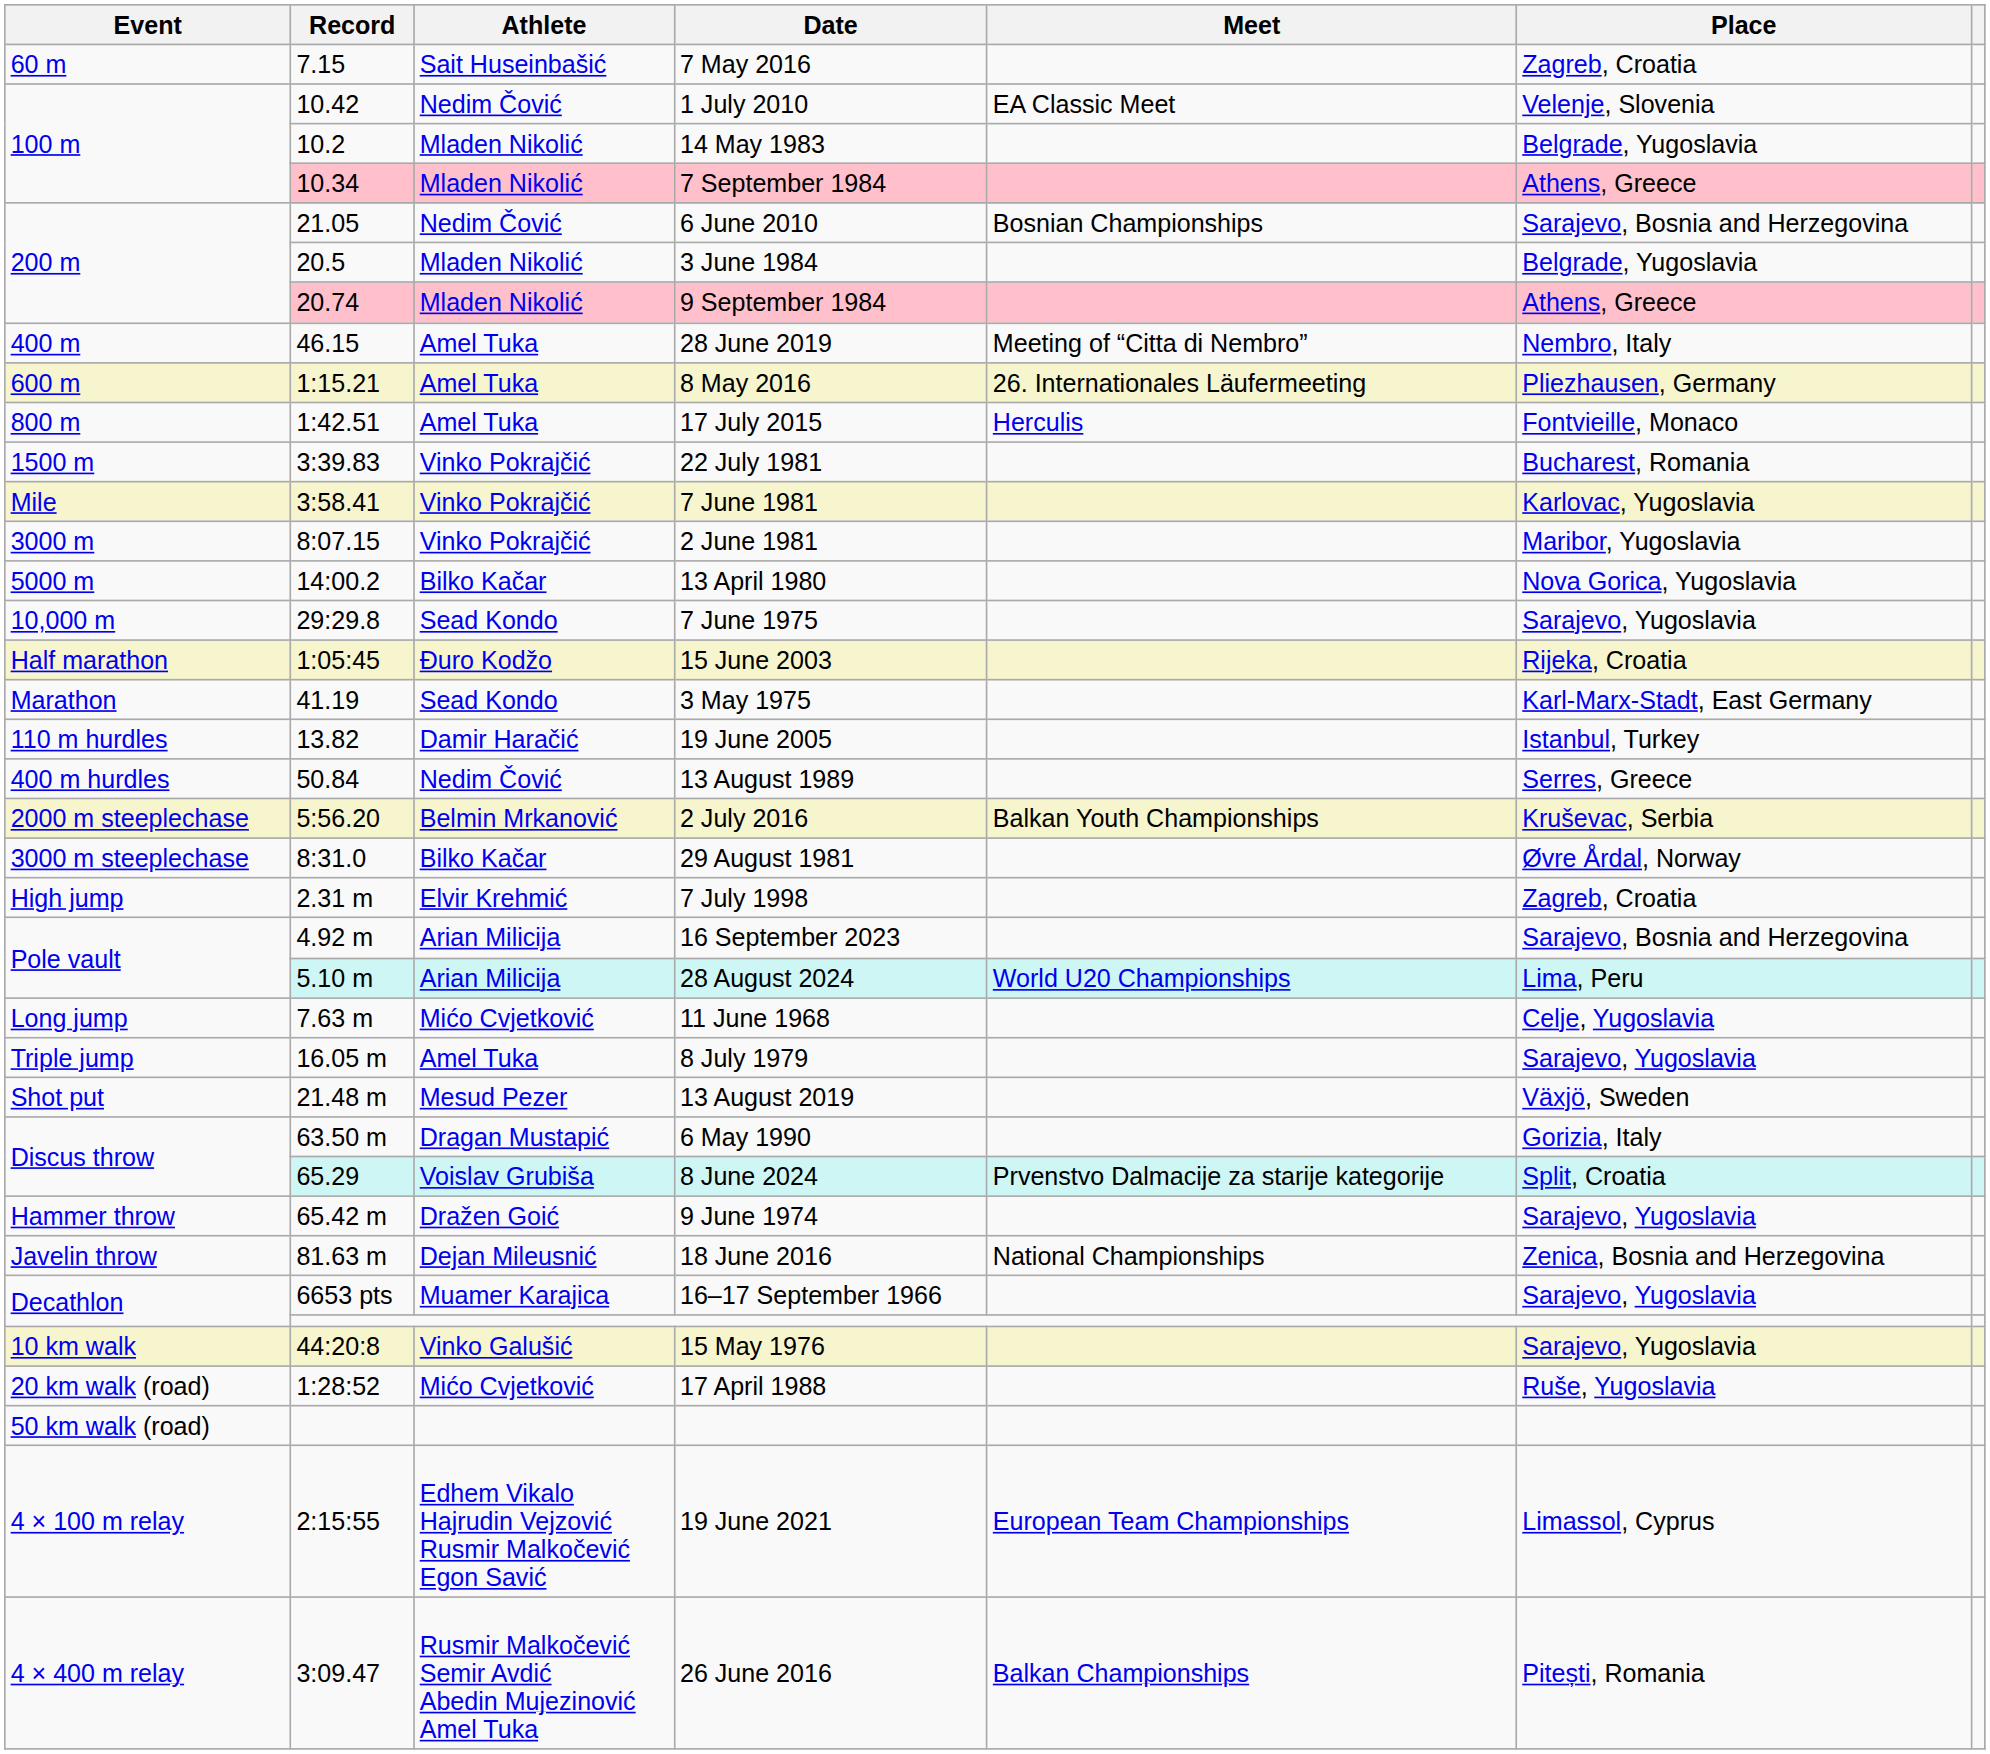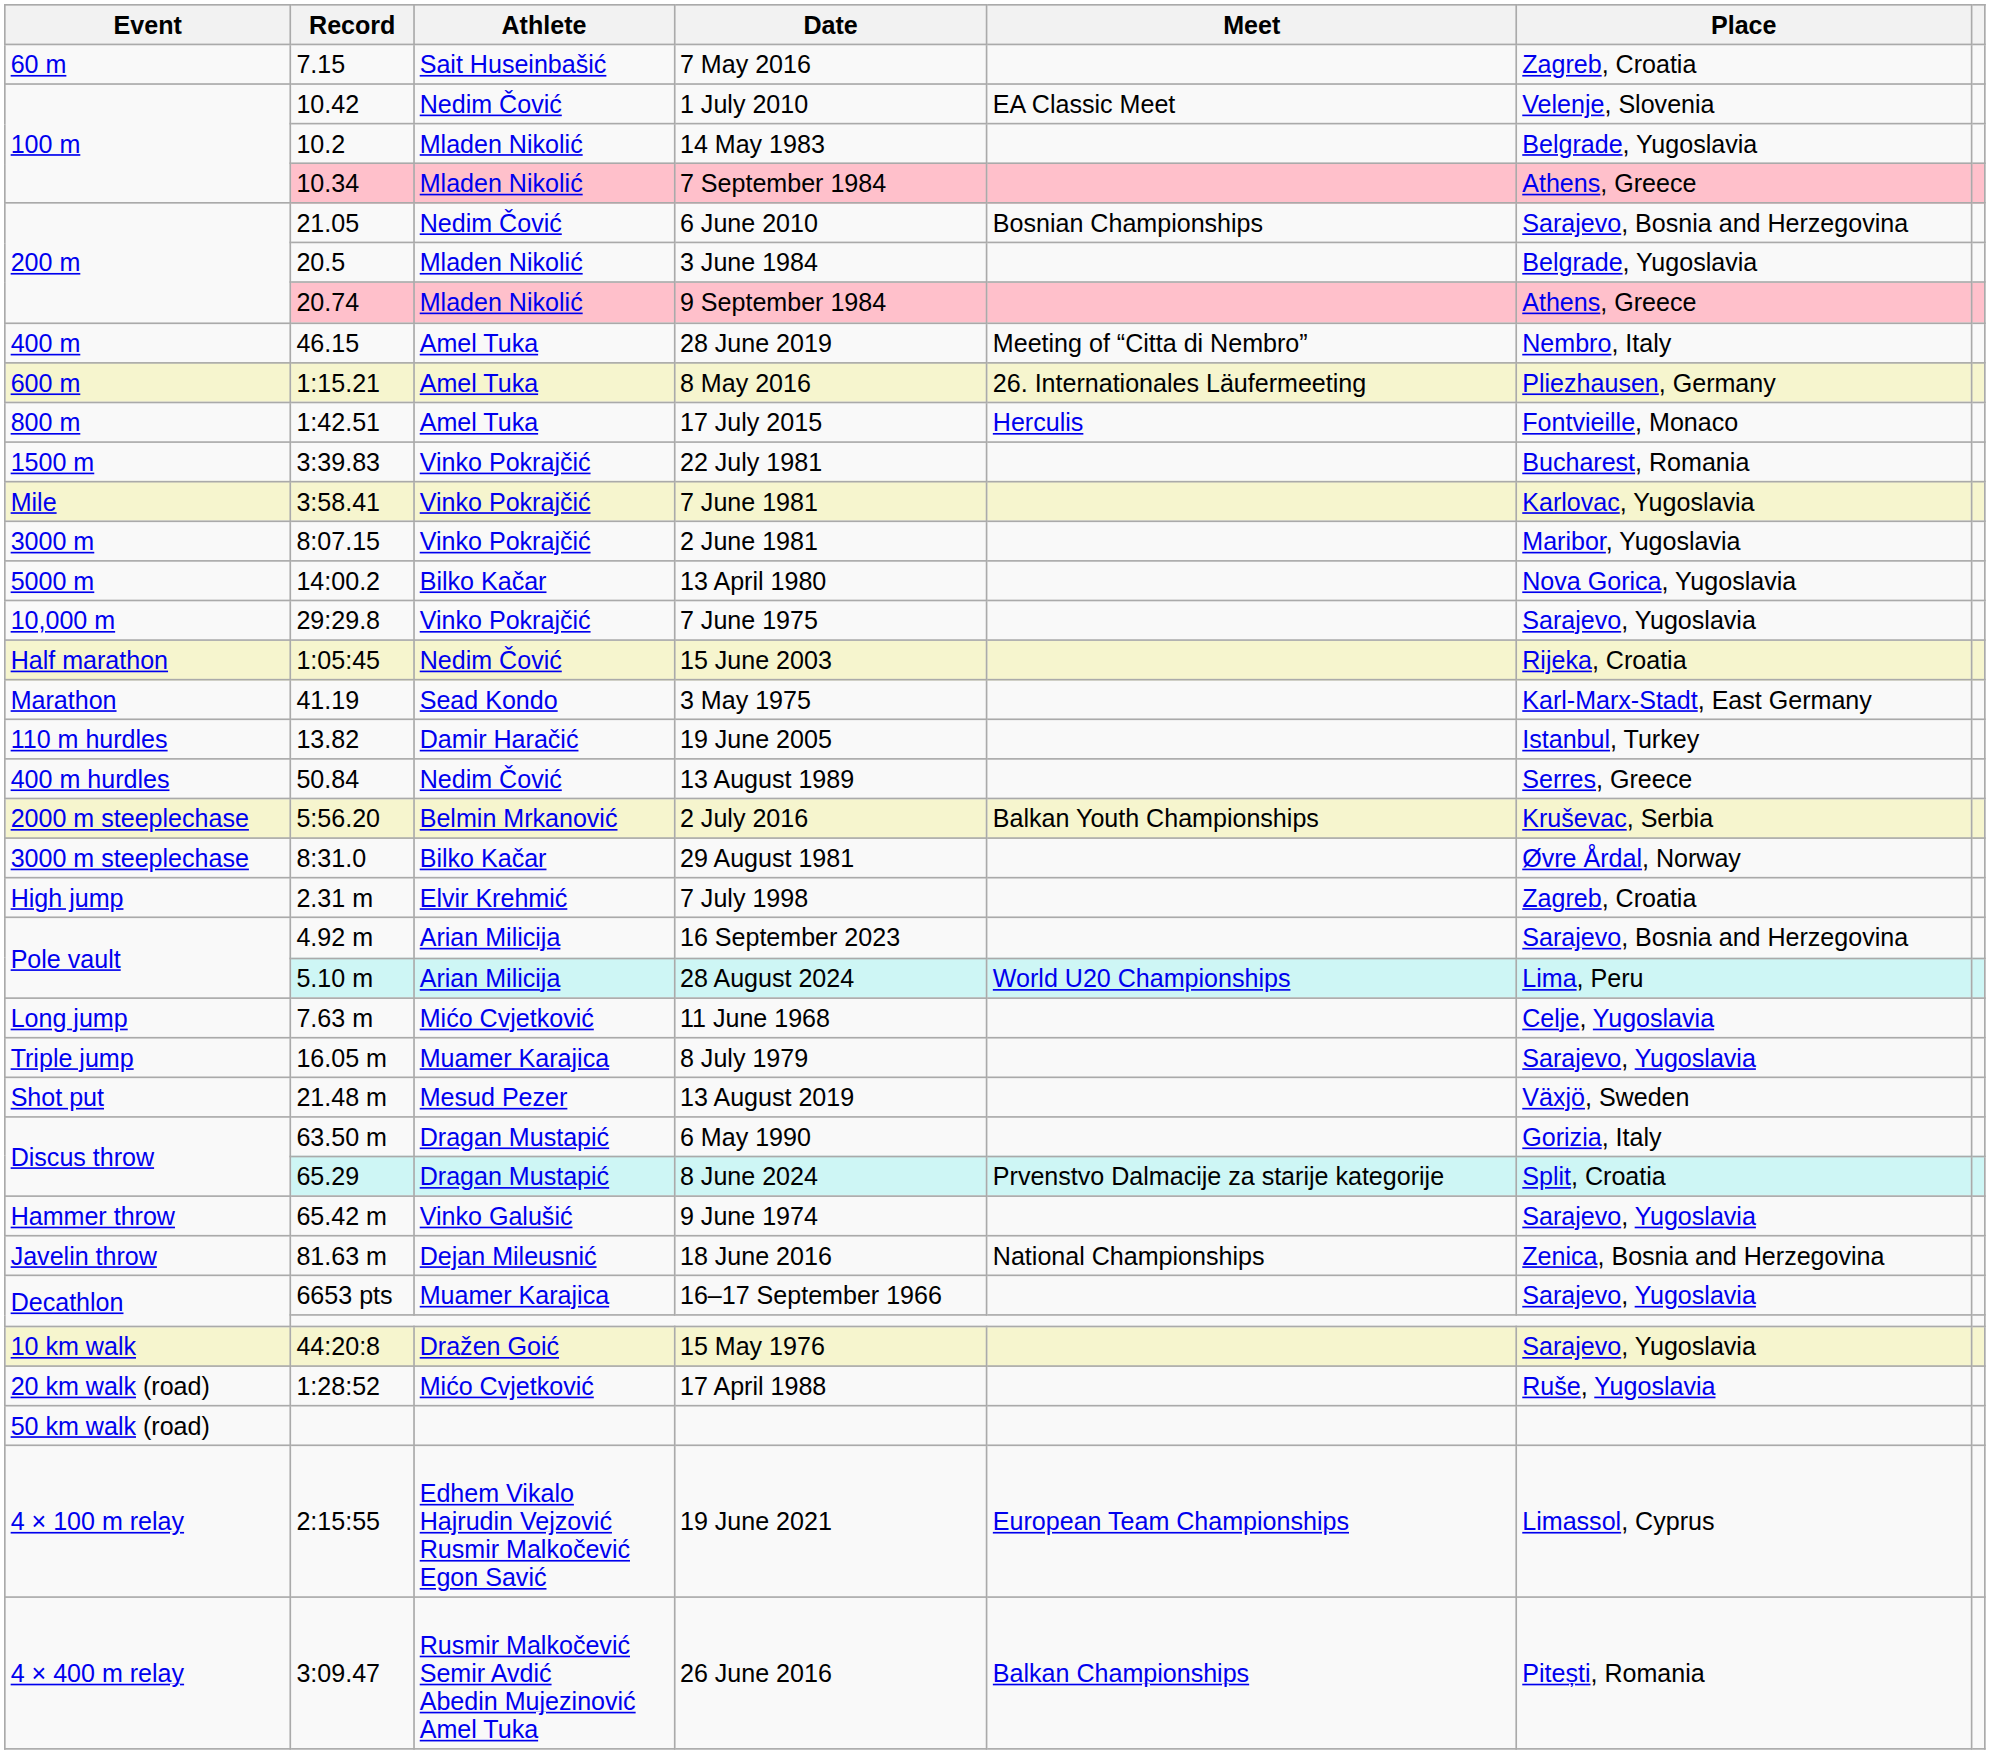7 June 1975 | Athlete: Sead Kondo -> Vinko Pokrajčić
15 June 2003 | Athlete: Đuro Kodžo -> Nedim Čović
8 July 1979 | Athlete: Amel Tuka -> Muamer Karajica
8 June 2024 | Athlete: Voislav Grubiša -> Dragan Mustapić
9 June 1974 | Athlete: Dražen Goić -> Vinko Galušić
15 May 1976 | Athlete: Vinko Galušić -> Dražen Goić
